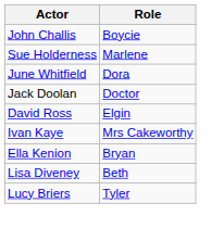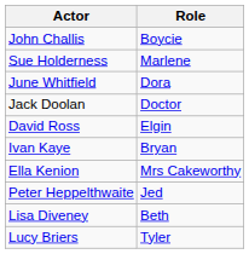Ivan Kaye | Role: Mrs Cakeworthy -> Bryan
Ella Kenion | Role: Bryan -> Mrs Cakeworthy
+ row: Peter Heppelthwaite | Jed
